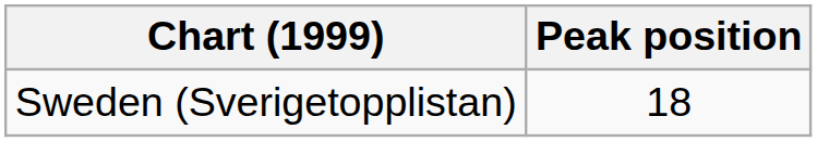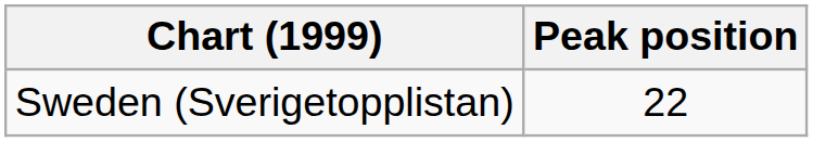Sweden (Sverigetopplistan) | Peak position: 18 -> 22
